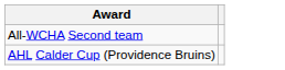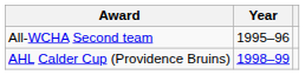+ column: Year | 1995–96 | 1998–99
